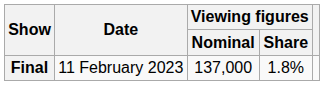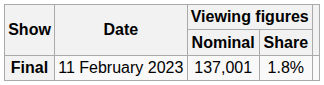Final | Viewing figures / Nominal: 137,000 -> 137,001
